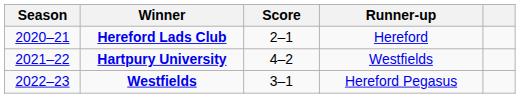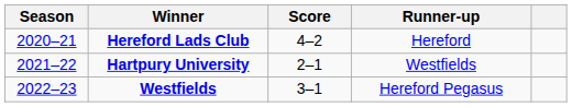Hereford Lads Club | Score: 2–1 -> 4–2
Hartpury University | Score: 4–2 -> 2–1
